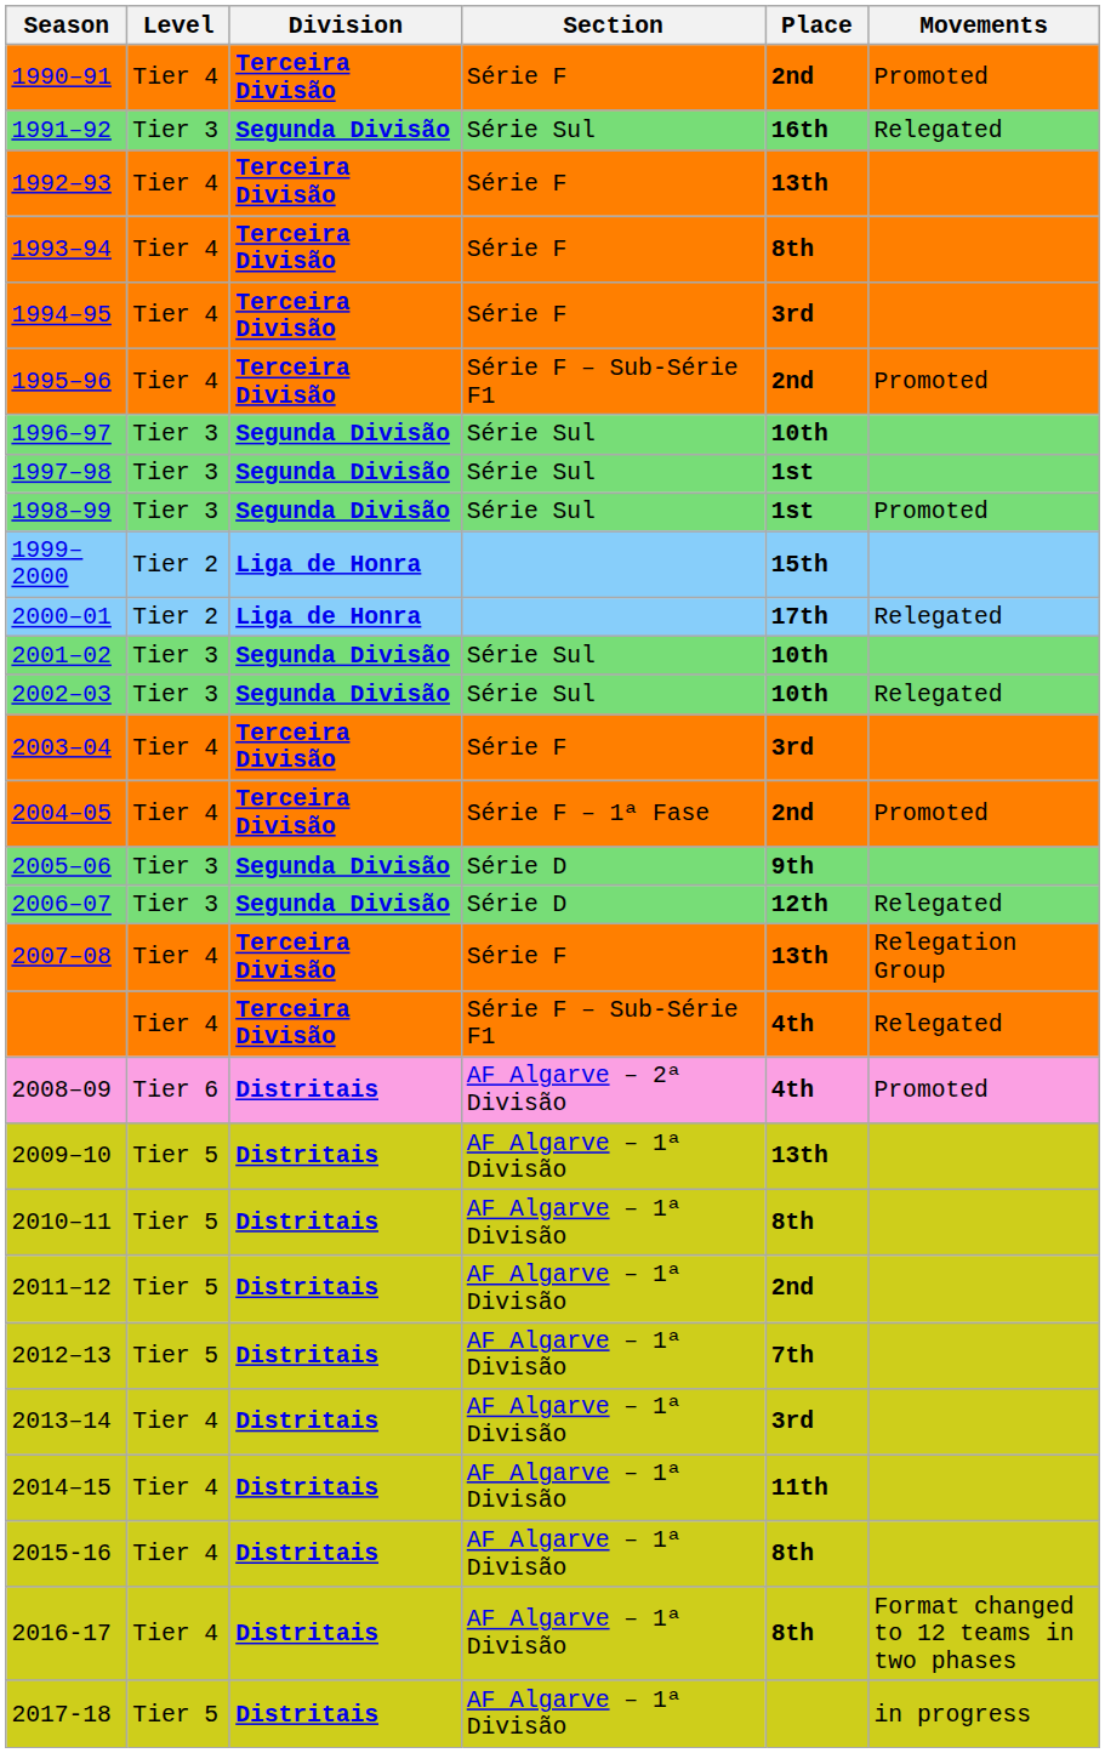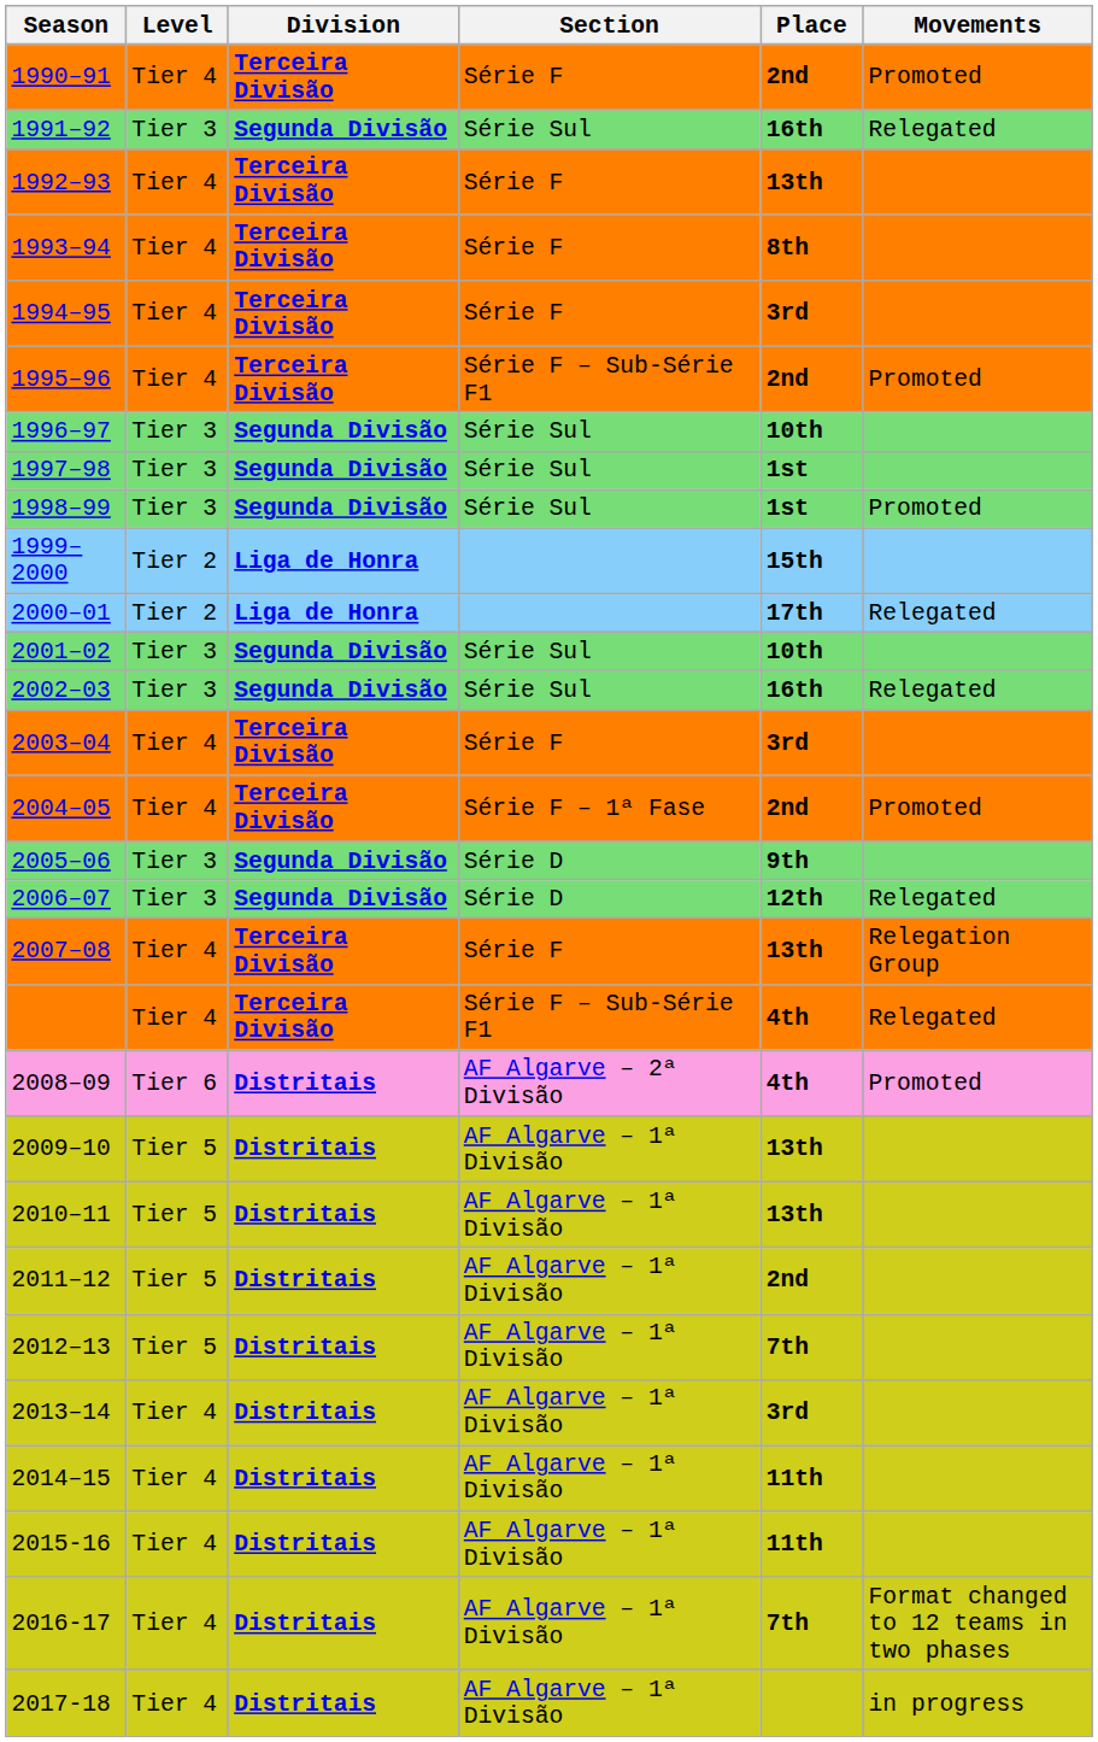2002–03 | Place: 10th -> 16th
2010–11 | Place: 8th -> 13th
2015-16 | Place: 8th -> 11th
2016-17 | Place: 8th -> 7th
2017-18 | Level: Tier 5 -> Tier 4
